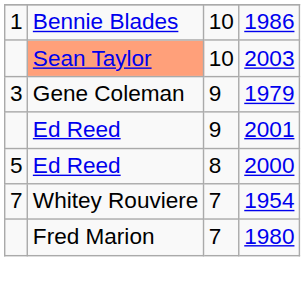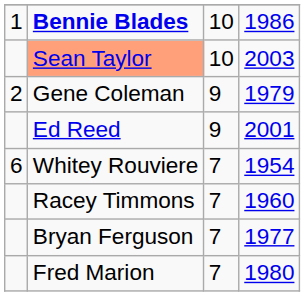1986 | column 2: normal -> bold
1979 | column 1: 3 -> 2
- row: 5 | Ed Reed | 8 | 2000
1954 | column 1: 7 -> 6
+ row: Racey Timmons | 7 | 1960
+ row: Bryan Ferguson | 7 | 1977
